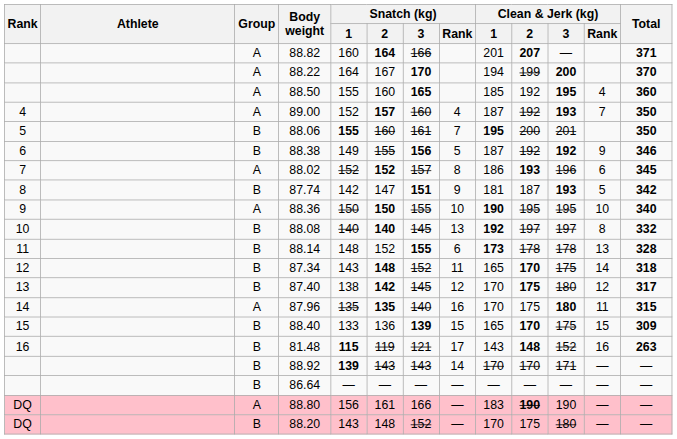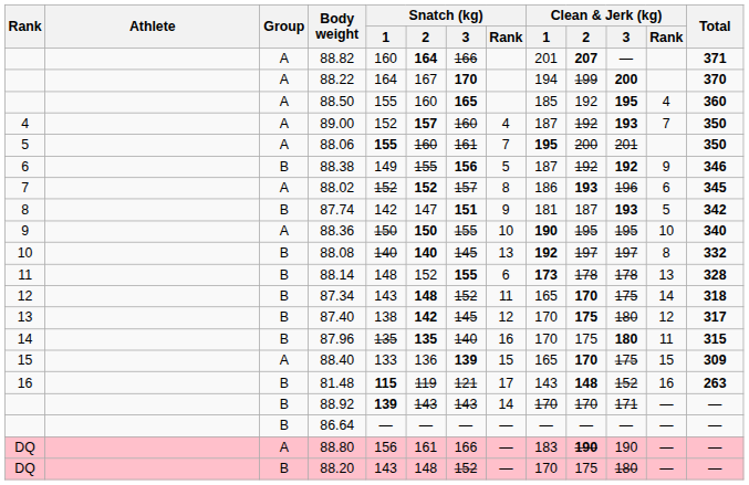88.06 | Group: B -> A
87.96 | Group: A -> B
88.40 | Group: B -> A
